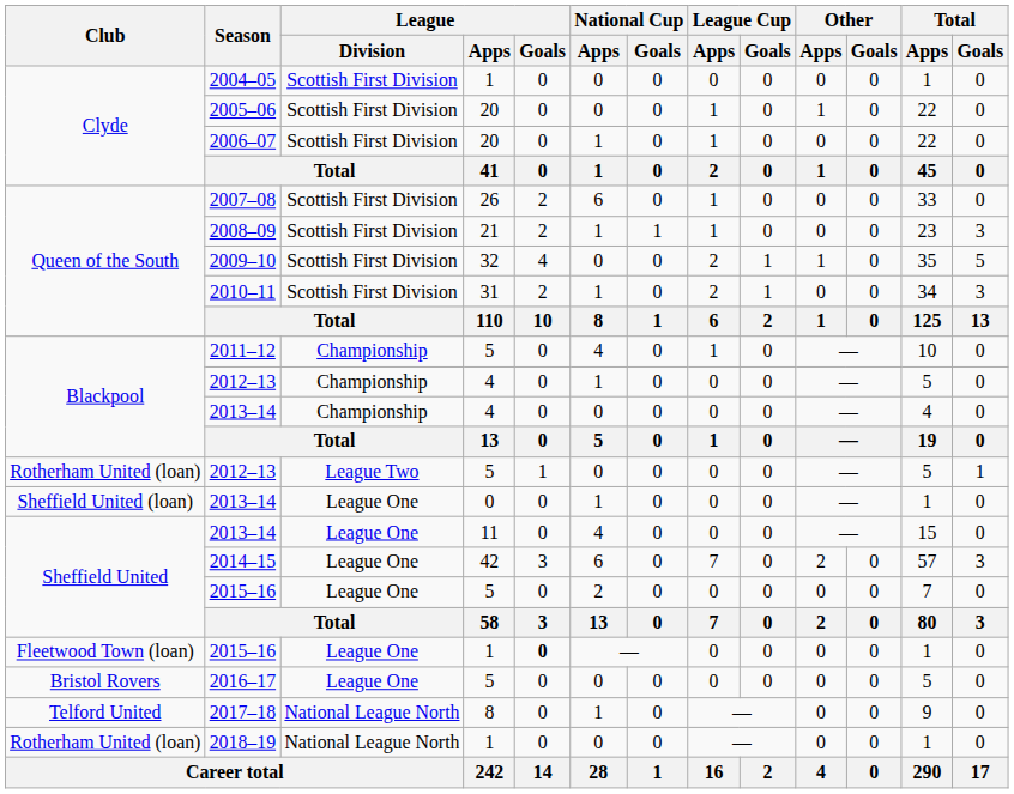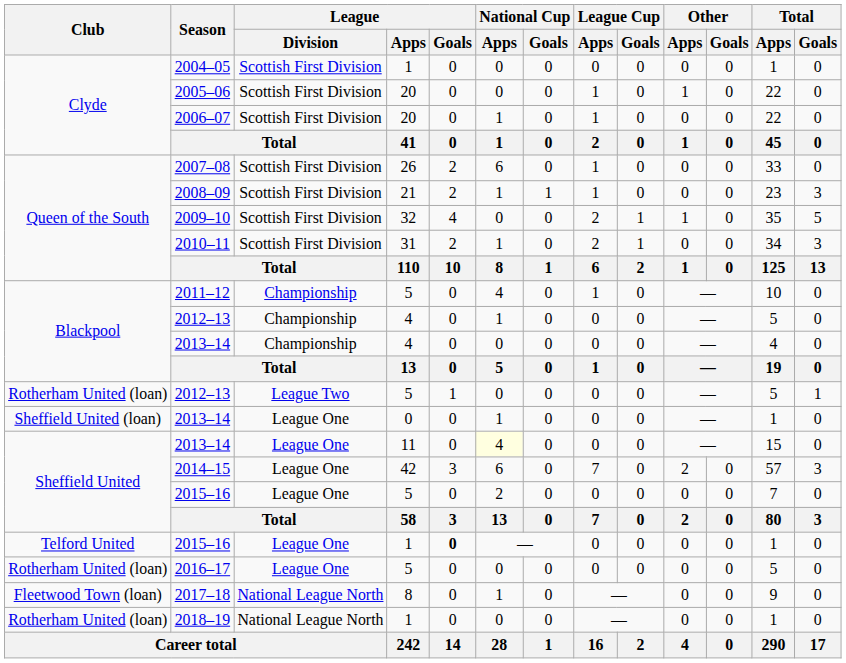2013–14 / 11 | National Cup / Apps: no background -> lightyellow background
2015–16 / 1 | Club: Fleetwood Town (loan) -> Telford United
2016–17 | Club: Bristol Rovers -> Rotherham United (loan)
2017–18 | Club: Telford United -> Fleetwood Town (loan)
